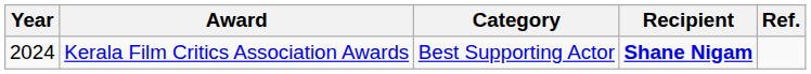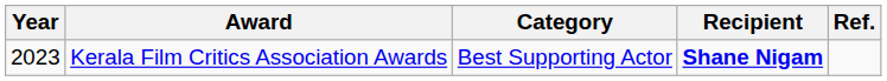Kerala Film Critics Association Awards | Year: 2024 -> 2023
